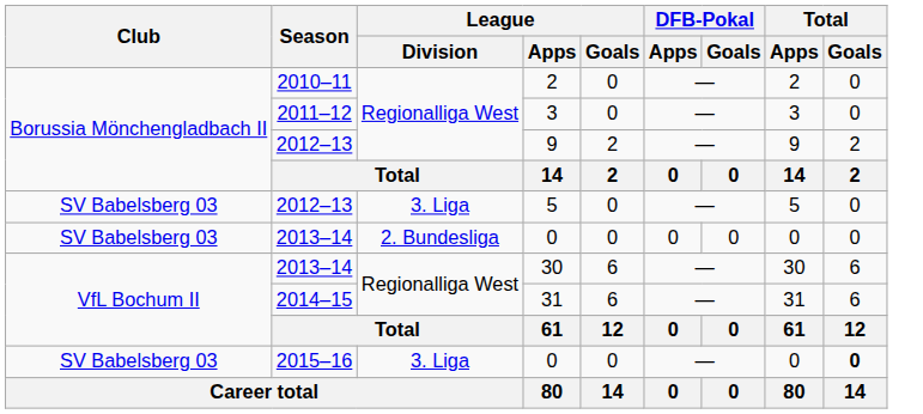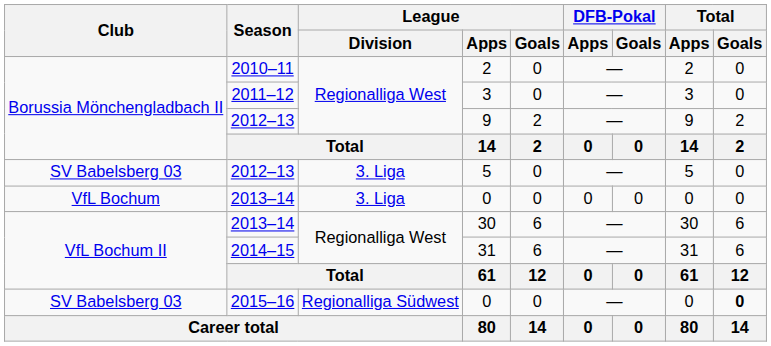2013–14 / 0 | Club: SV Babelsberg 03 -> VfL Bochum
2013–14 / 0 | League / Division: 2. Bundesliga -> 3. Liga
2015–16 / 0 | League / Division: 3. Liga -> Regionalliga Südwest
